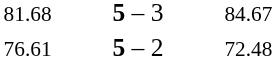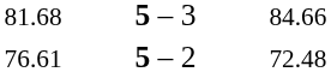81.68 | column 3: 84.67 -> 84.66
